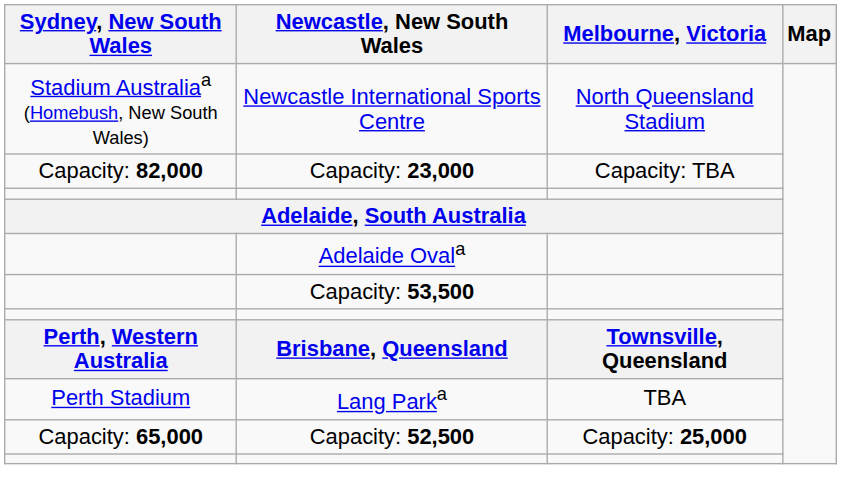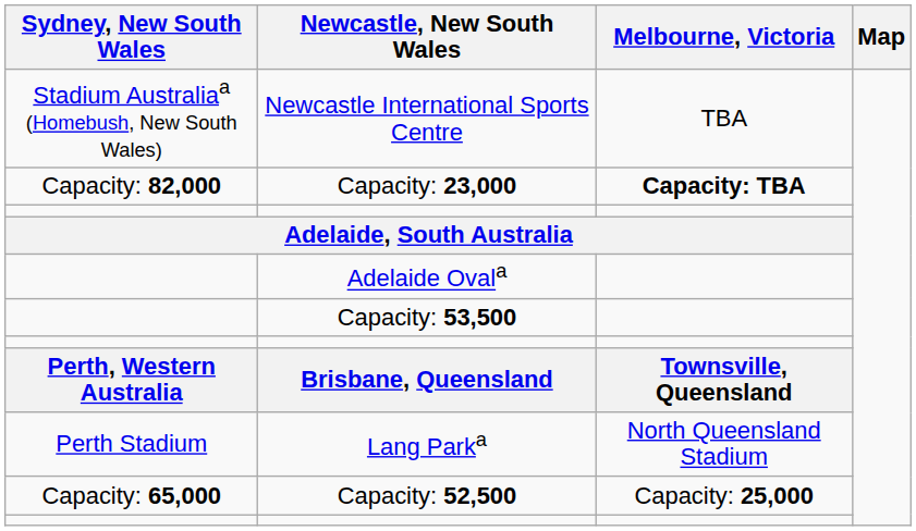Newcastle International Sports Centre | Melbourne, Victoria: North Queensland Stadium -> TBA
Capacity: 23,000 | Melbourne, Victoria: normal -> bold
Lang Parka | Melbourne, Victoria: TBA -> North Queensland Stadium
